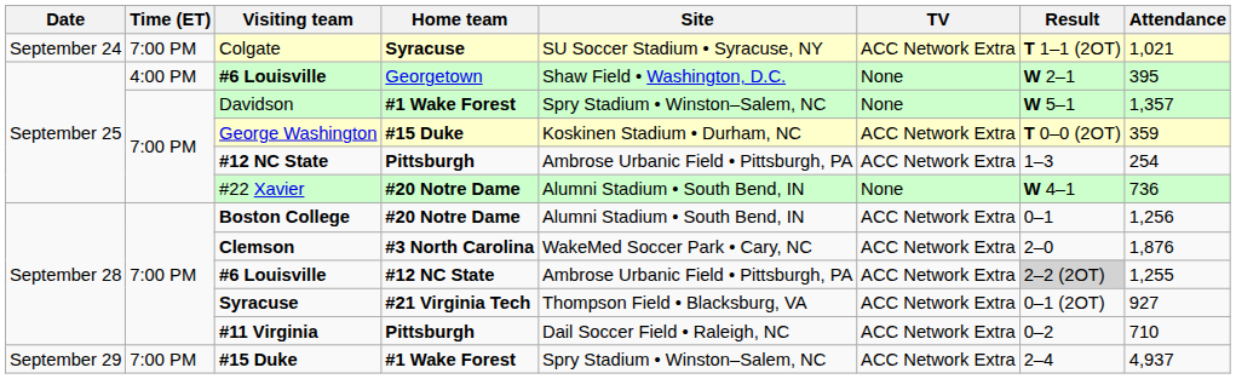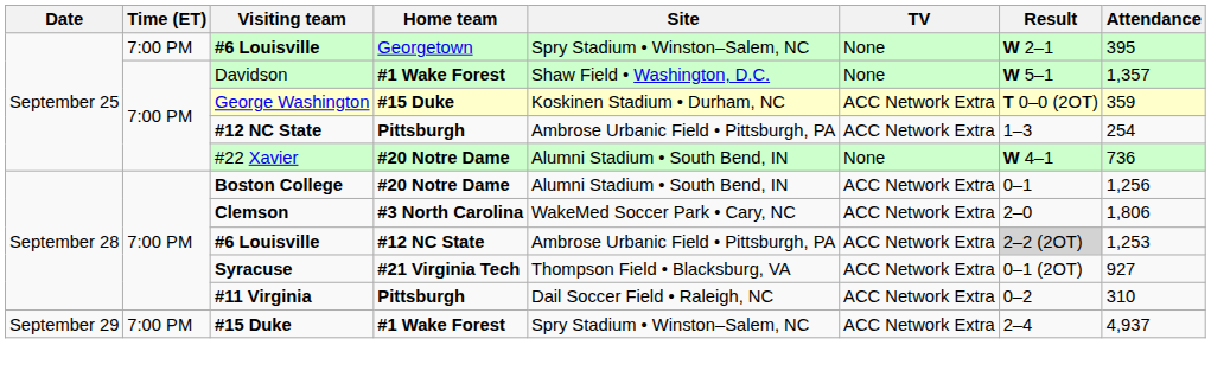- row: September 24 | 7:00 PM | Colgate | Syracuse | SU Soccer Stadium • Syracuse, NY | ACC Network Extra | T 1–1 (2OT) | 1,021
#6 Louisville / Georgetown | Time (ET): 4:00 PM -> 7:00 PM
#6 Louisville / Georgetown | Site: Shaw Field • Washington, D.C. -> Spry Stadium • Winston–Salem, NC
Davidson | Site: Spry Stadium • Winston–Salem, NC -> Shaw Field • Washington, D.C.
Clemson | Attendance: 1,876 -> 1,806
#6 Louisville / #12 NC State | Attendance: 1,255 -> 1,253
#11 Virginia | Attendance: 710 -> 310
